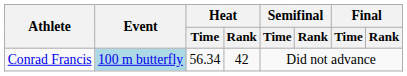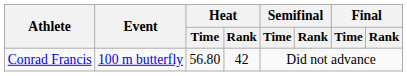Conrad Francis | Event: lightblue background -> no background
Conrad Francis | Heat / Time: 56.34 -> 56.80
